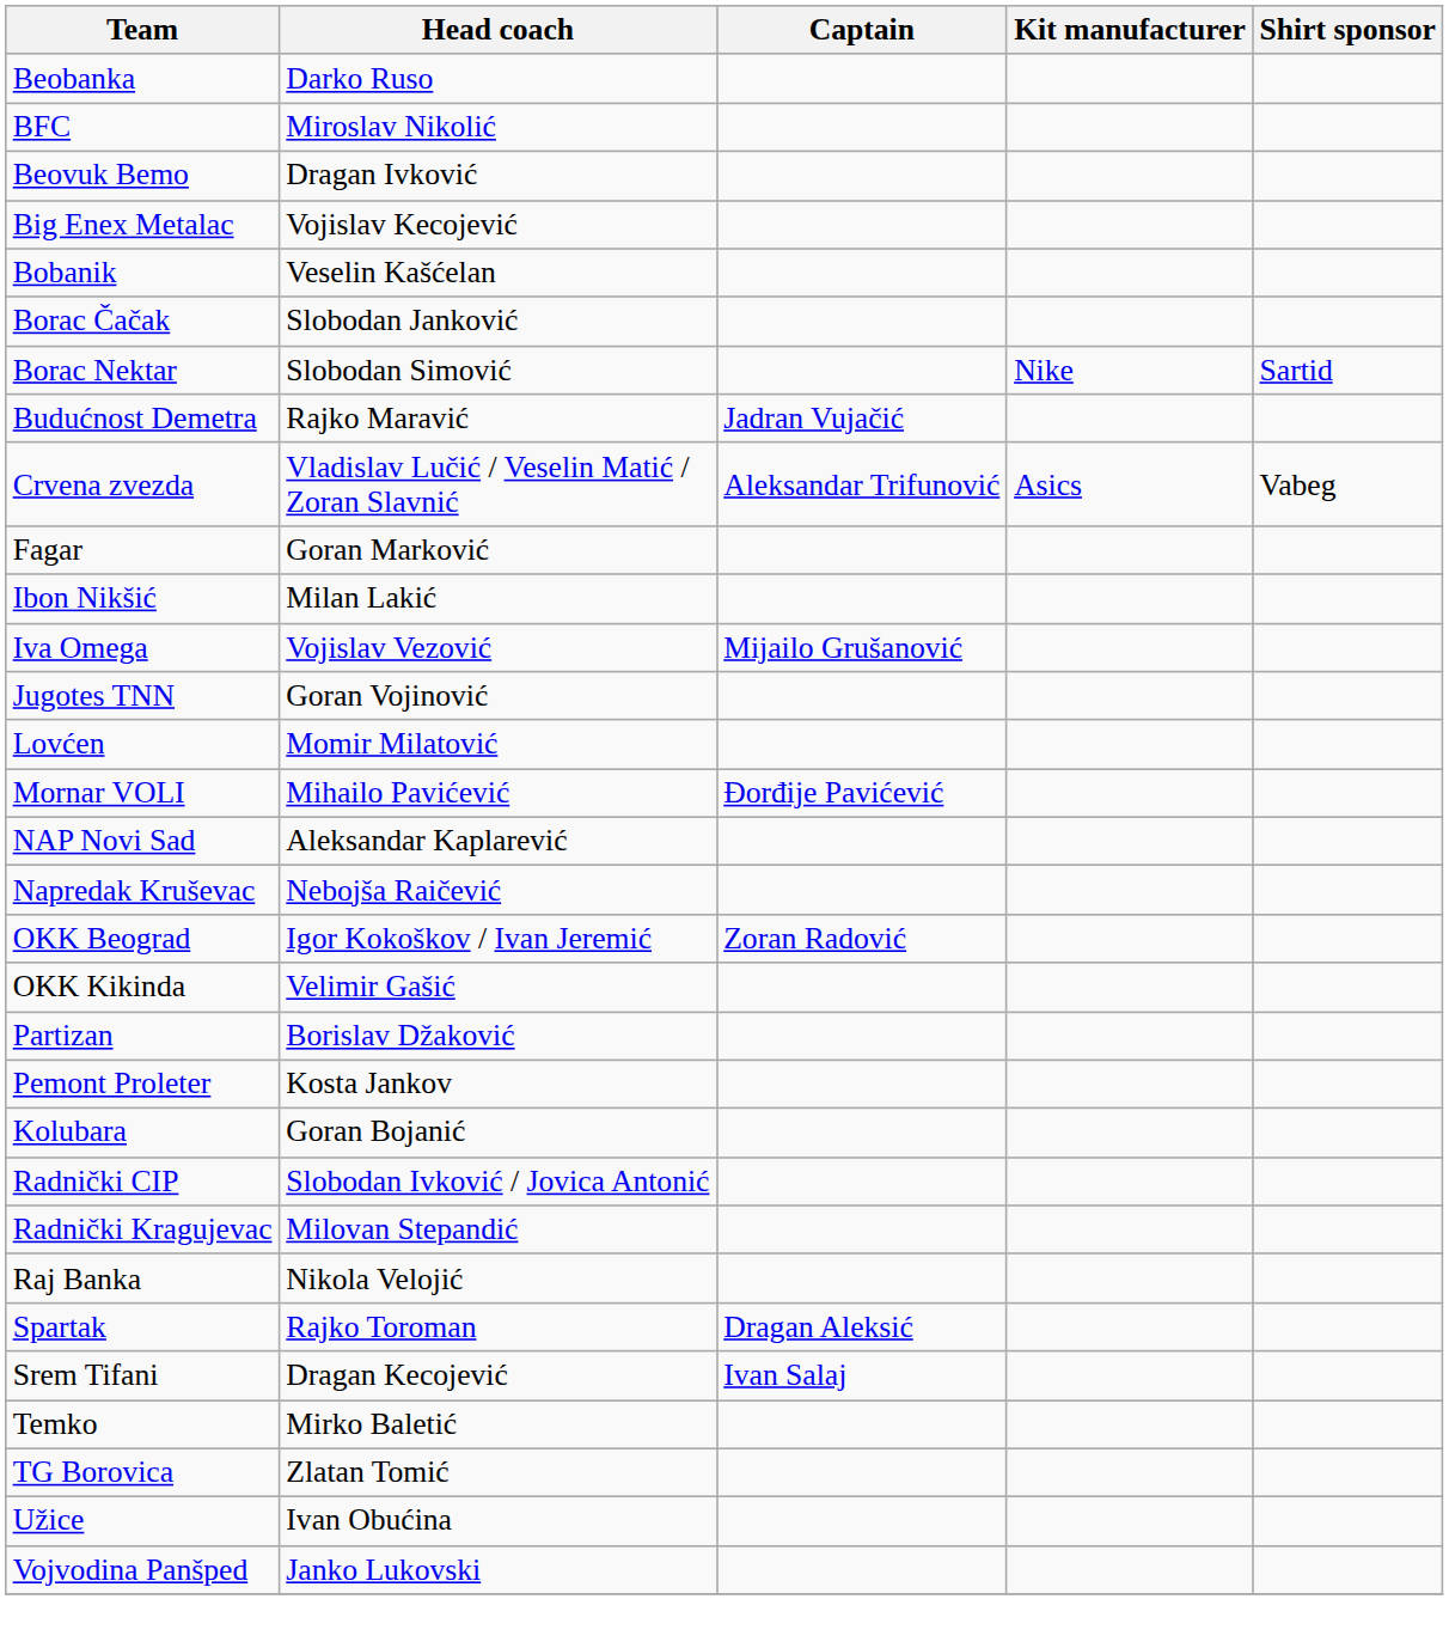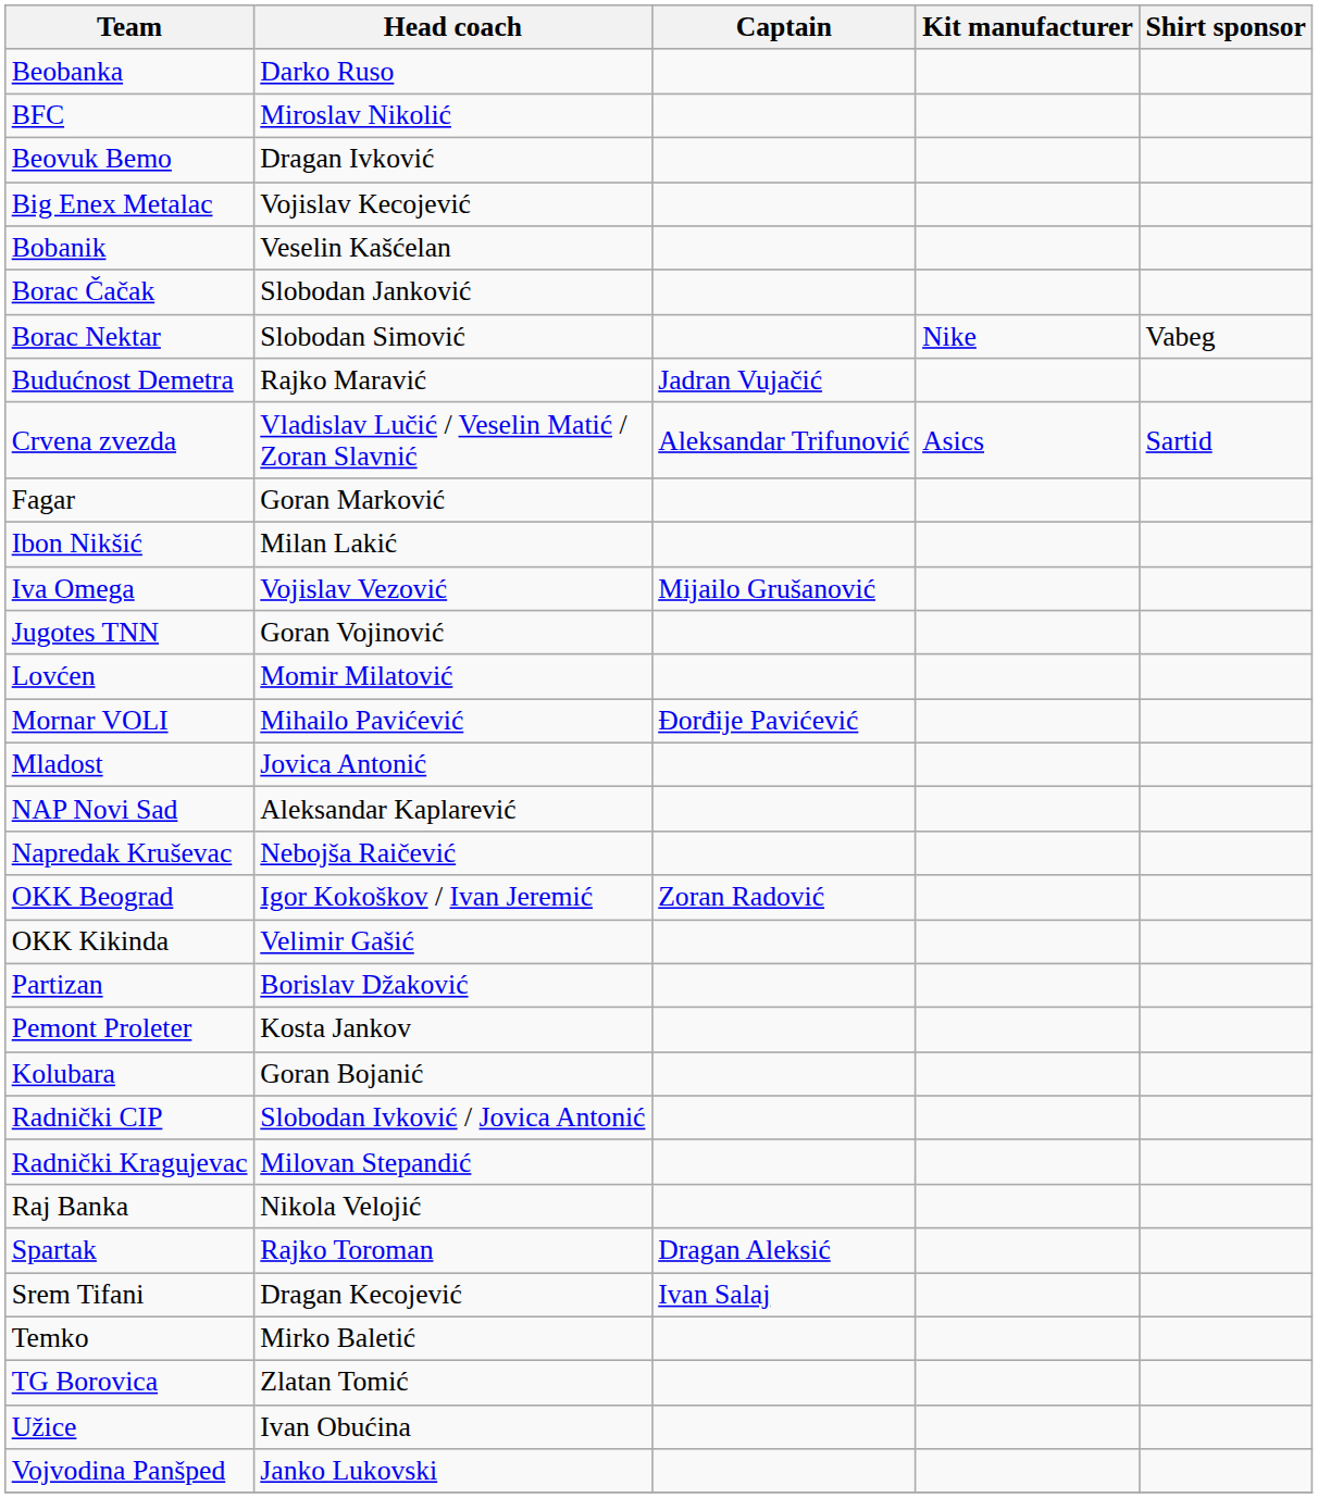Borac Nektar | Shirt sponsor: Sartid -> Vabeg
Crvena zvezda | Shirt sponsor: Vabeg -> Sartid
+ row: Mladost | Jovica Antonić
